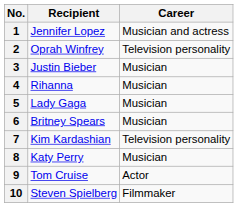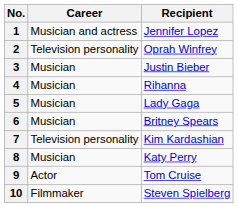columns swapped: Recipient <-> Career
